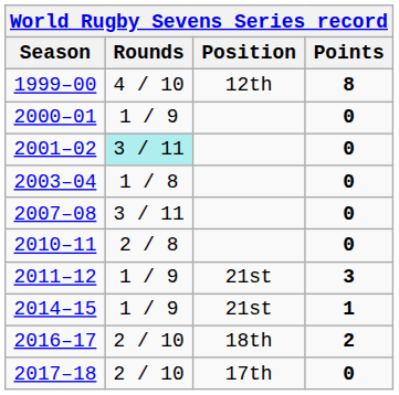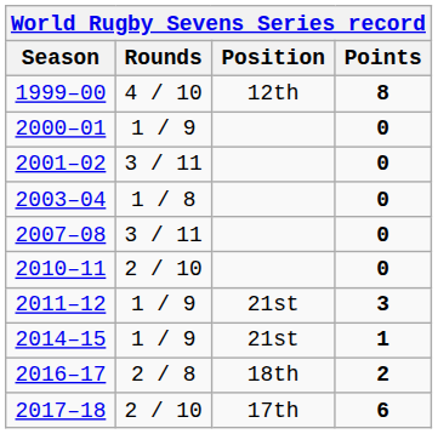2001–02 | Rounds: paleturquoise background -> no background
2010–11 | Rounds: 2 / 8 -> 2 / 10
2016–17 | Rounds: 2 / 10 -> 2 / 8
2017–18 | Points: 0 -> 6
